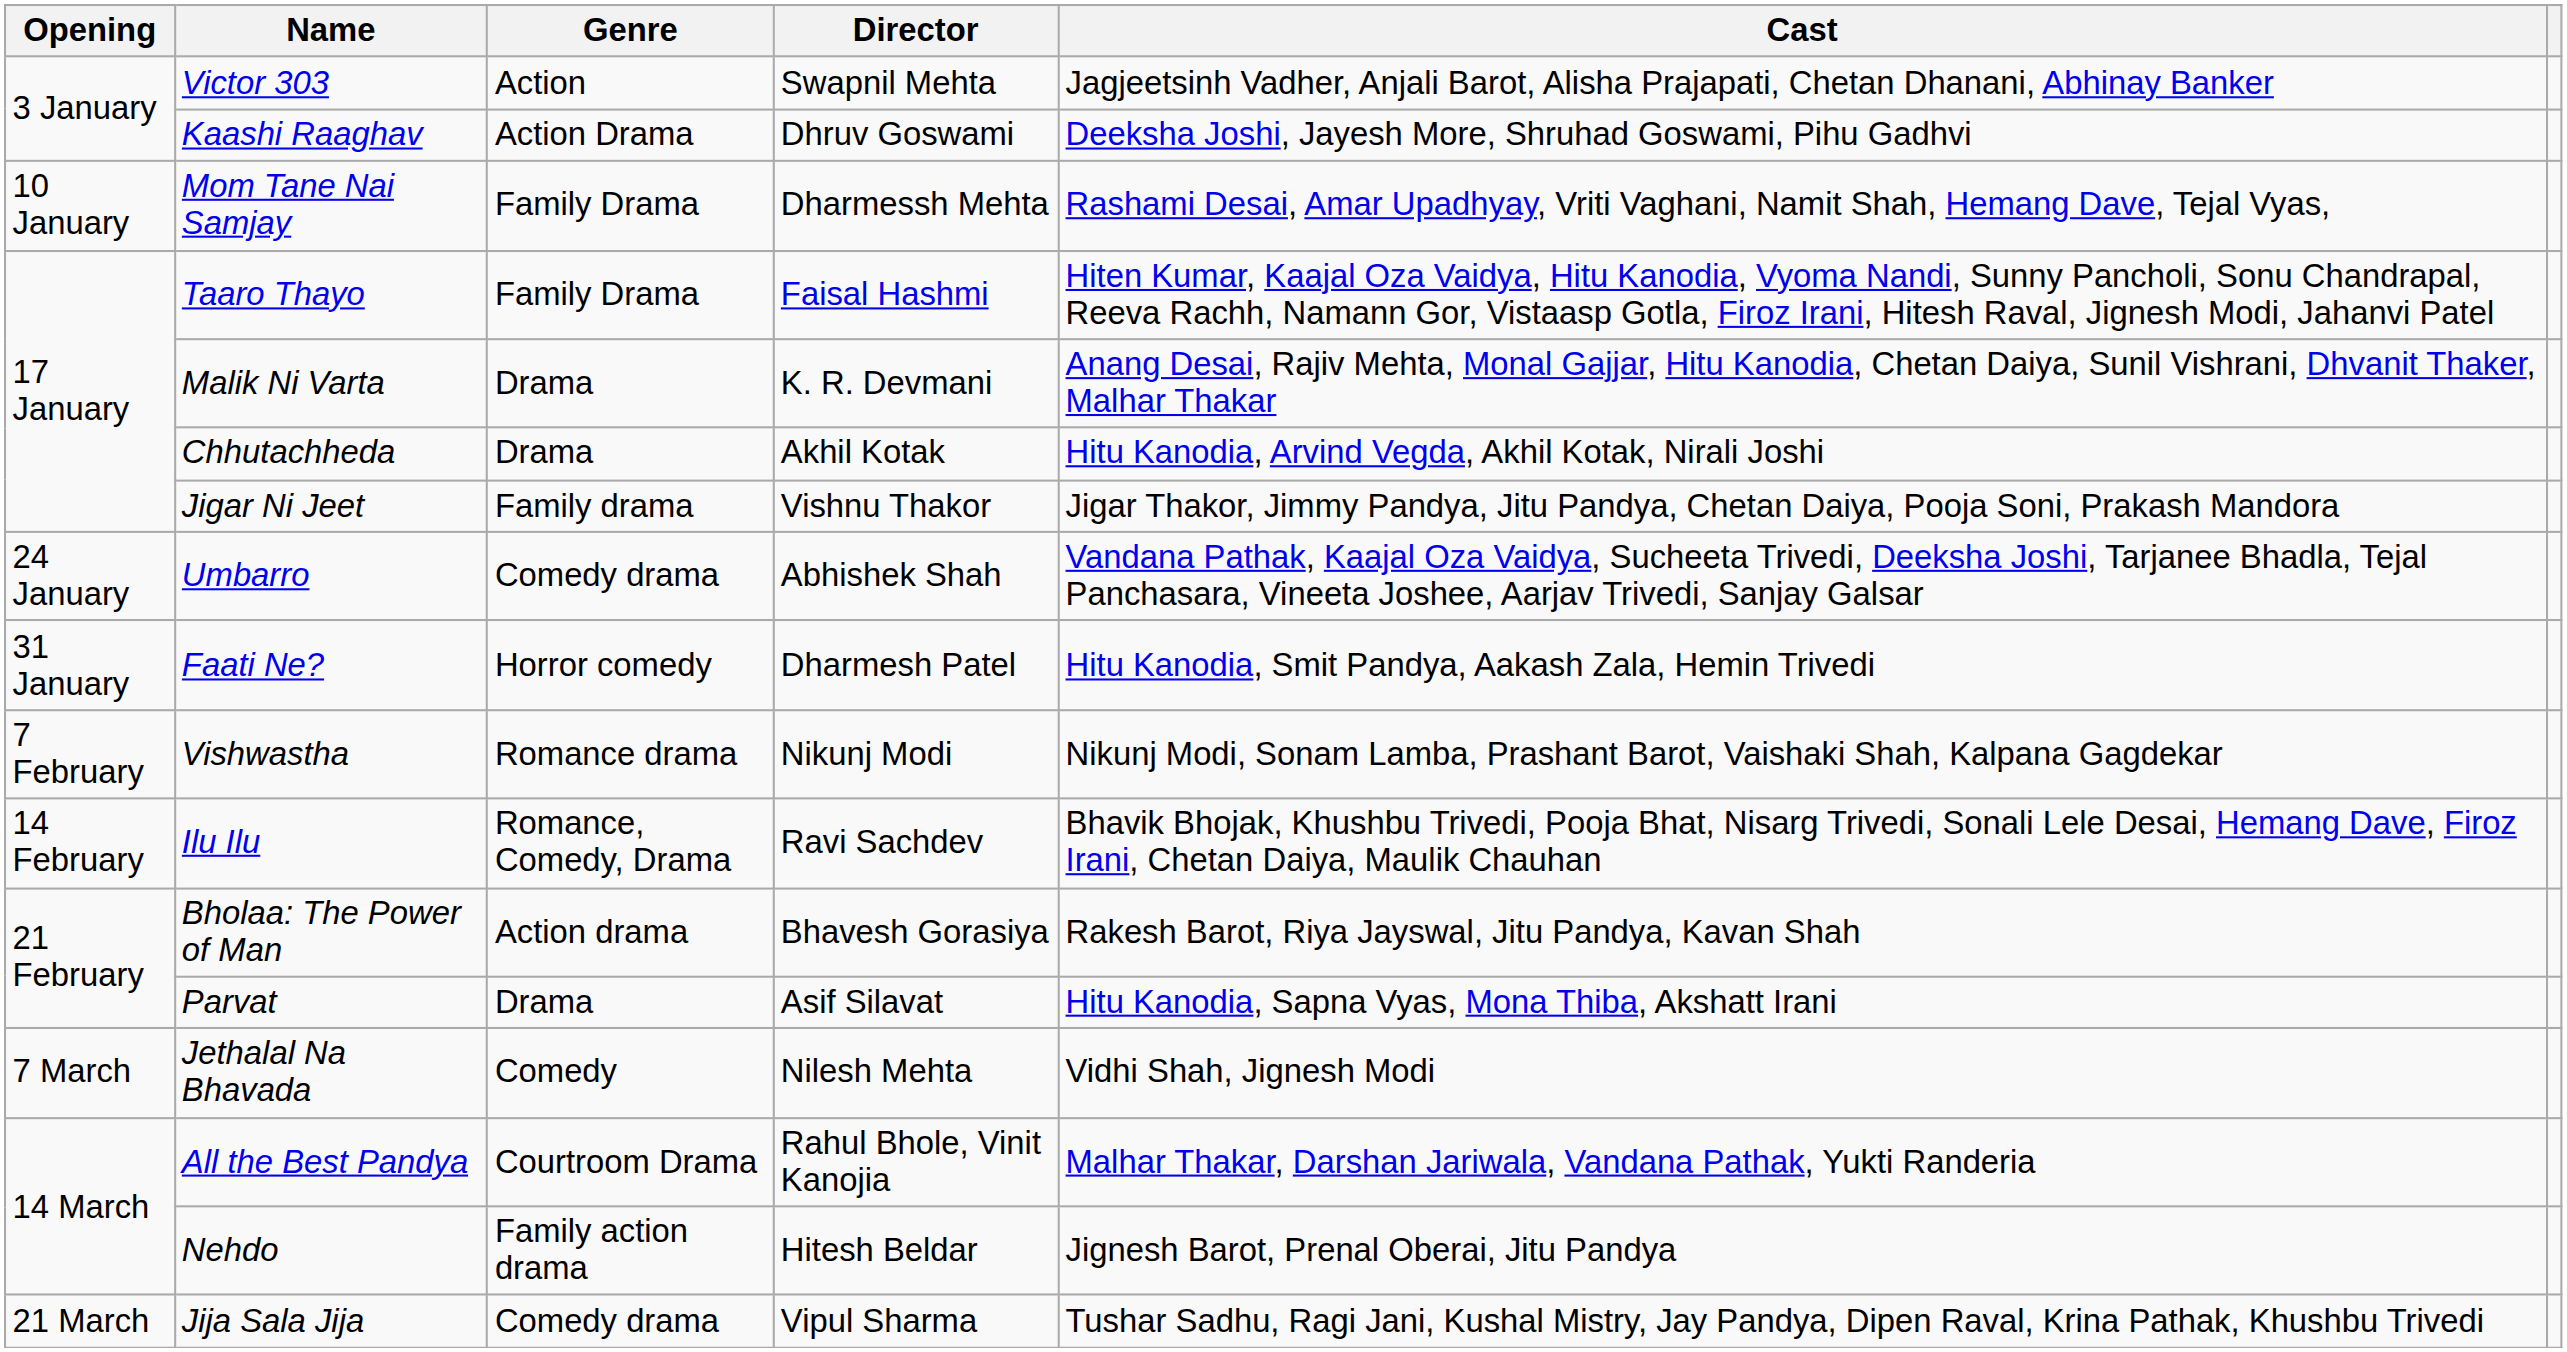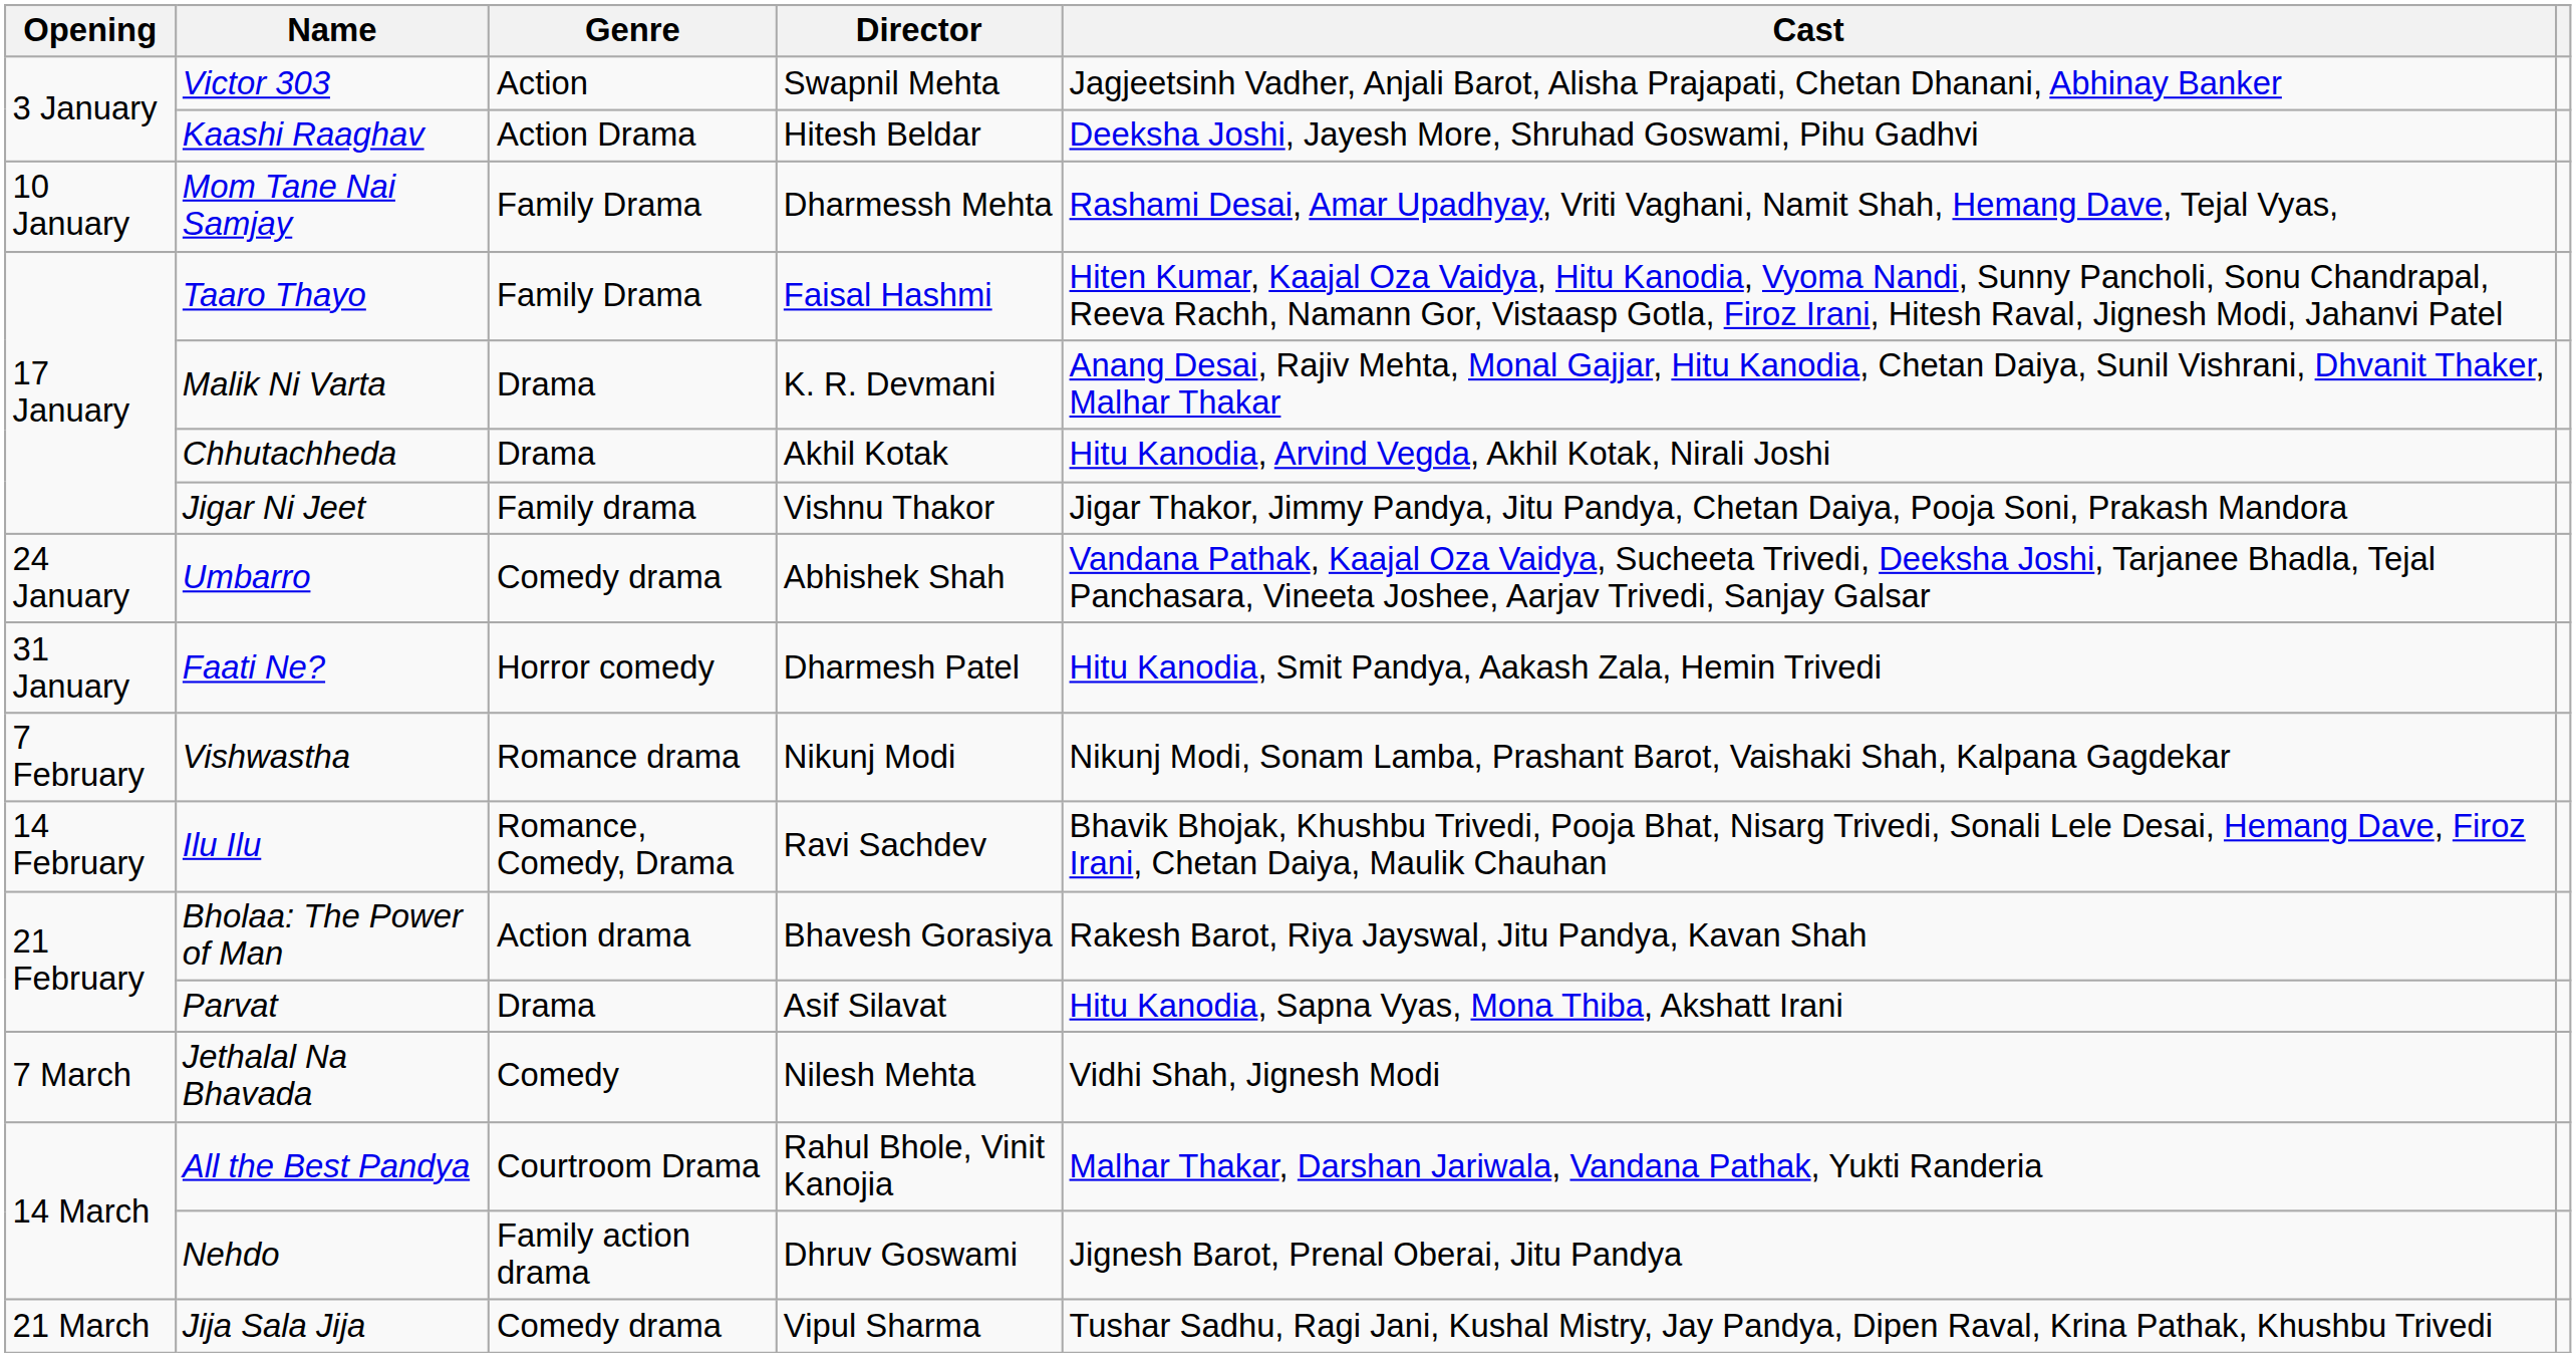Kaashi Raaghav | Director: Dhruv Goswami -> Hitesh Beldar
Nehdo | Director: Hitesh Beldar -> Dhruv Goswami
